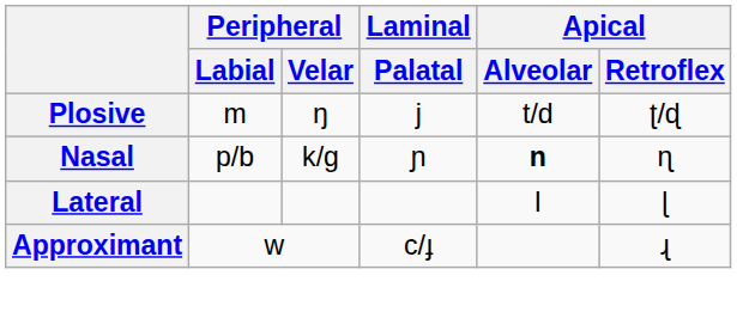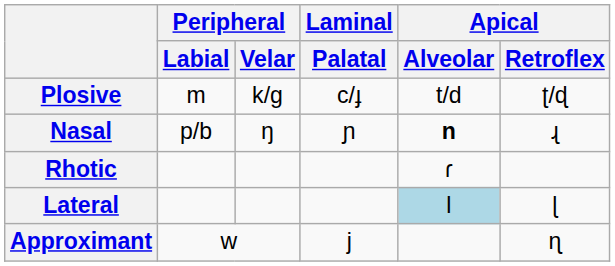Plosive | Peripheral / Velar: ŋ -> k/ɡ
Plosive | Laminal / Palatal: j -> c/ɟ
Nasal | Peripheral / Velar: k/ɡ -> ŋ
Nasal | Apical / Retroflex: ɳ -> ɻ
+ row: Rhotic | ɾ
Lateral | Apical / Alveolar: no background -> lightblue background
Approximant | Laminal / Palatal: c/ɟ -> j
Approximant | Apical / Retroflex: ɻ -> ɳ
